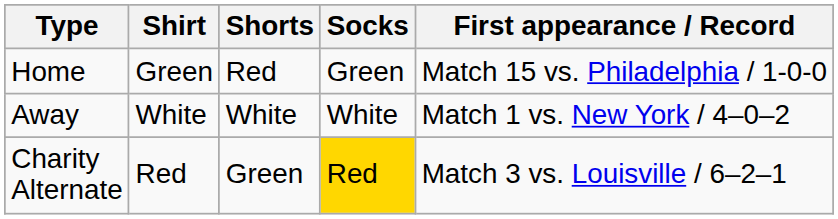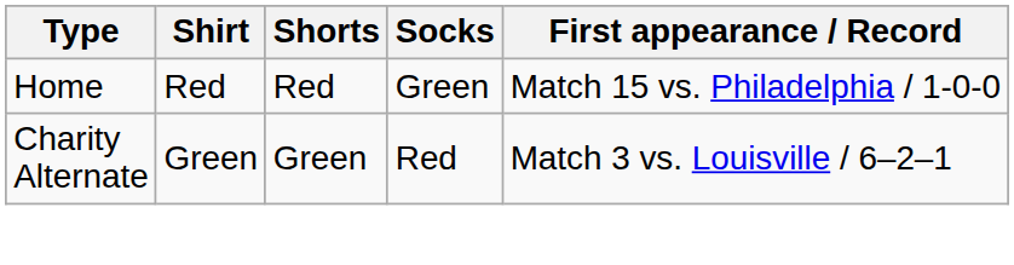Home | Shirt: Green -> Red
- row: Away | White | White | White | Match 1 vs. New York / 4–0–2
Charity Alternate | Shirt: Red -> Green
Charity Alternate | Socks: gold background -> no background
